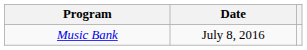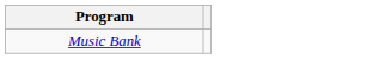- column: Date | July 8, 2016
